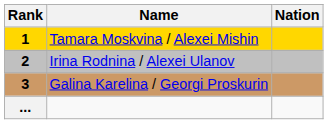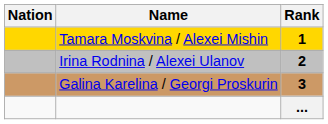columns swapped: Rank <-> Nation
